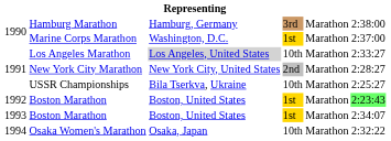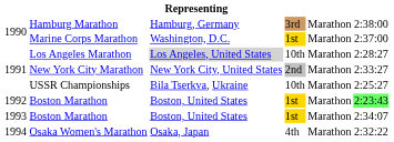Los Angeles Marathon | column 6: 2:33:27 -> 2:28:27
New York City Marathon | column 6: 2:28:27 -> 2:33:27
Osaka Women's Marathon | column 4: 10th -> 4th
